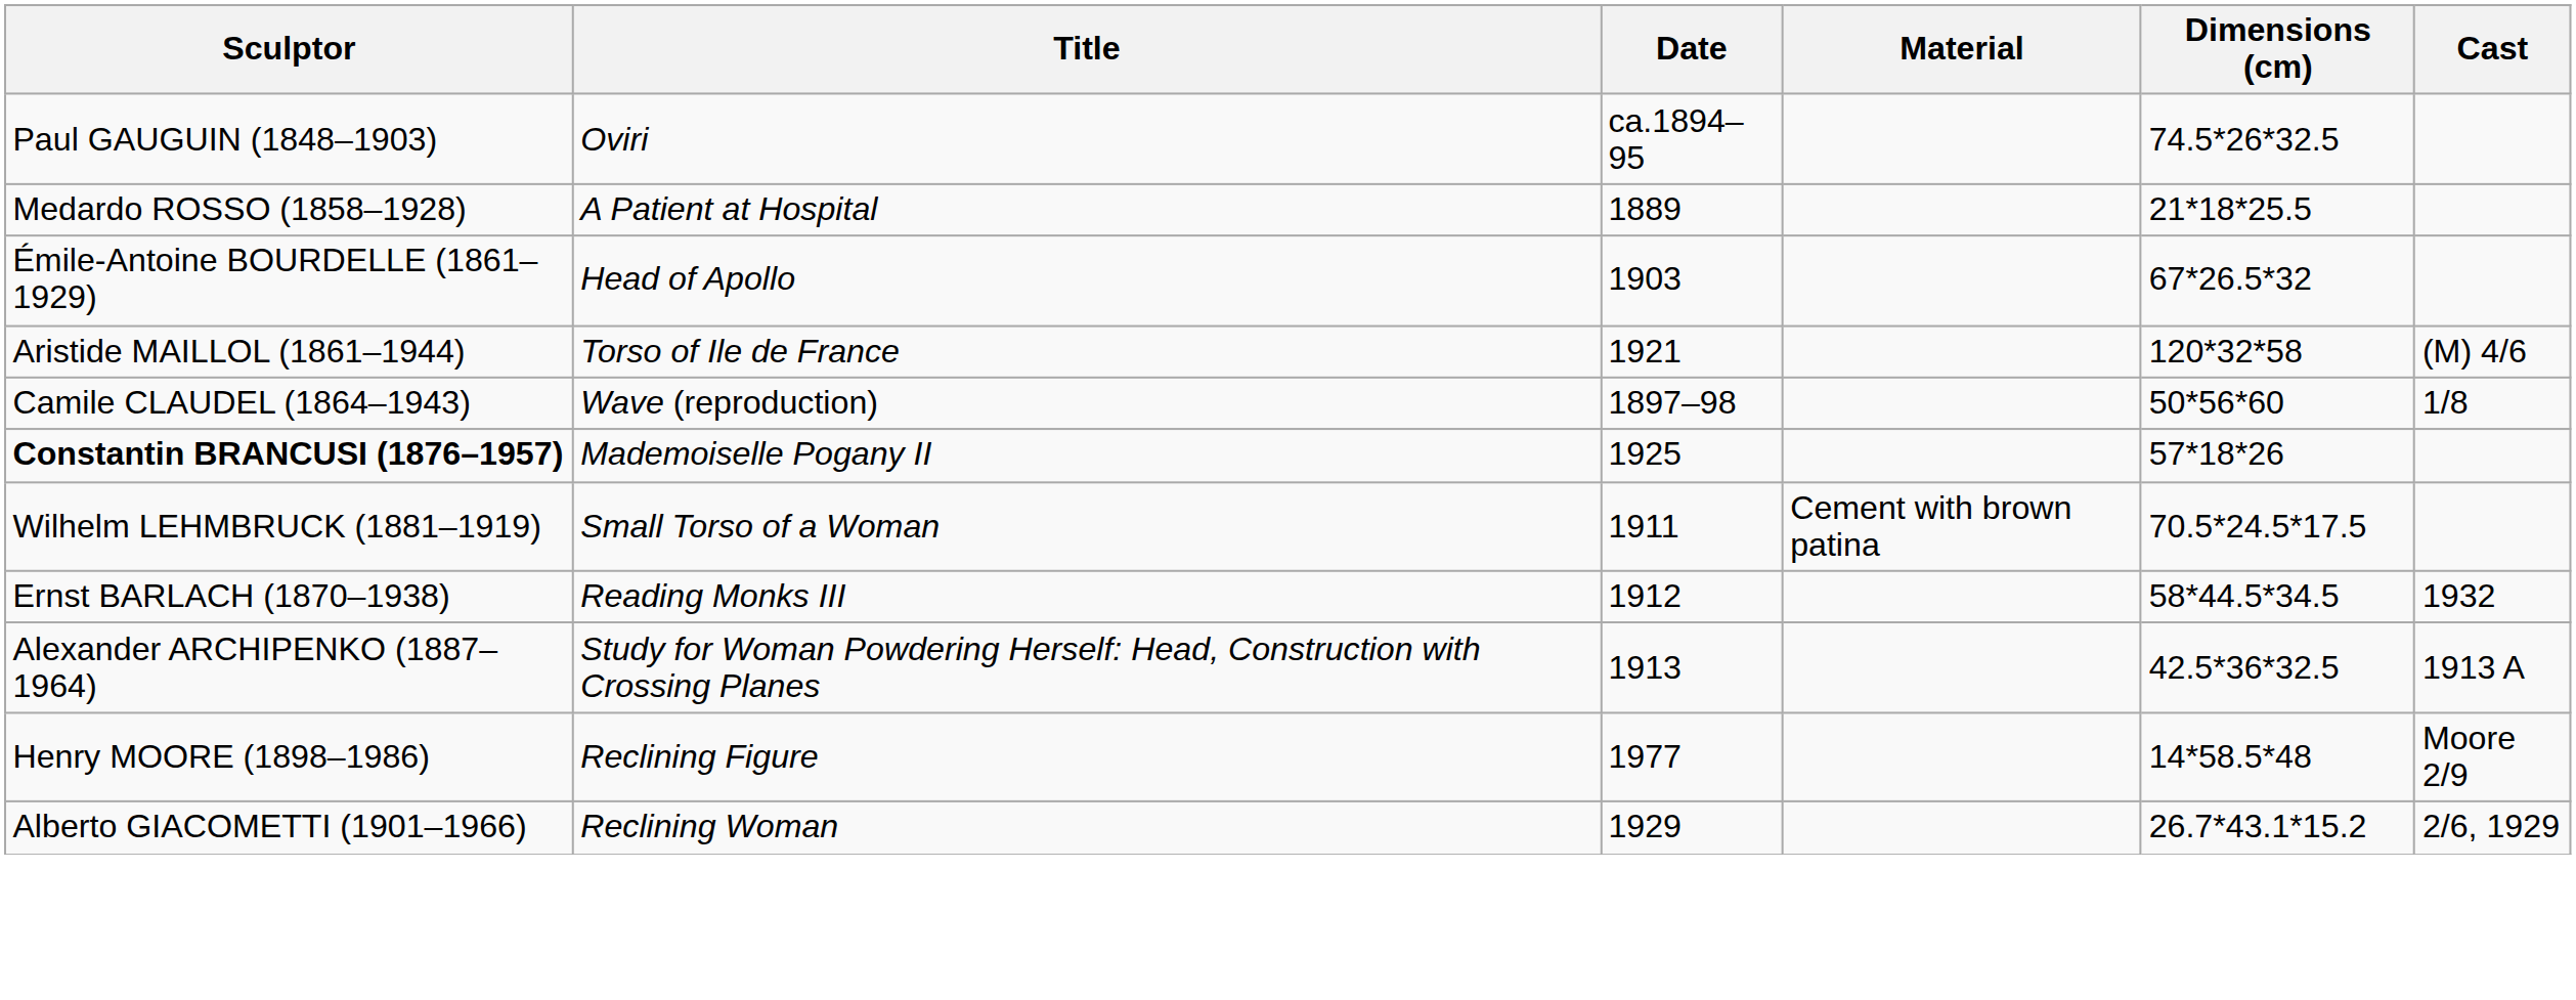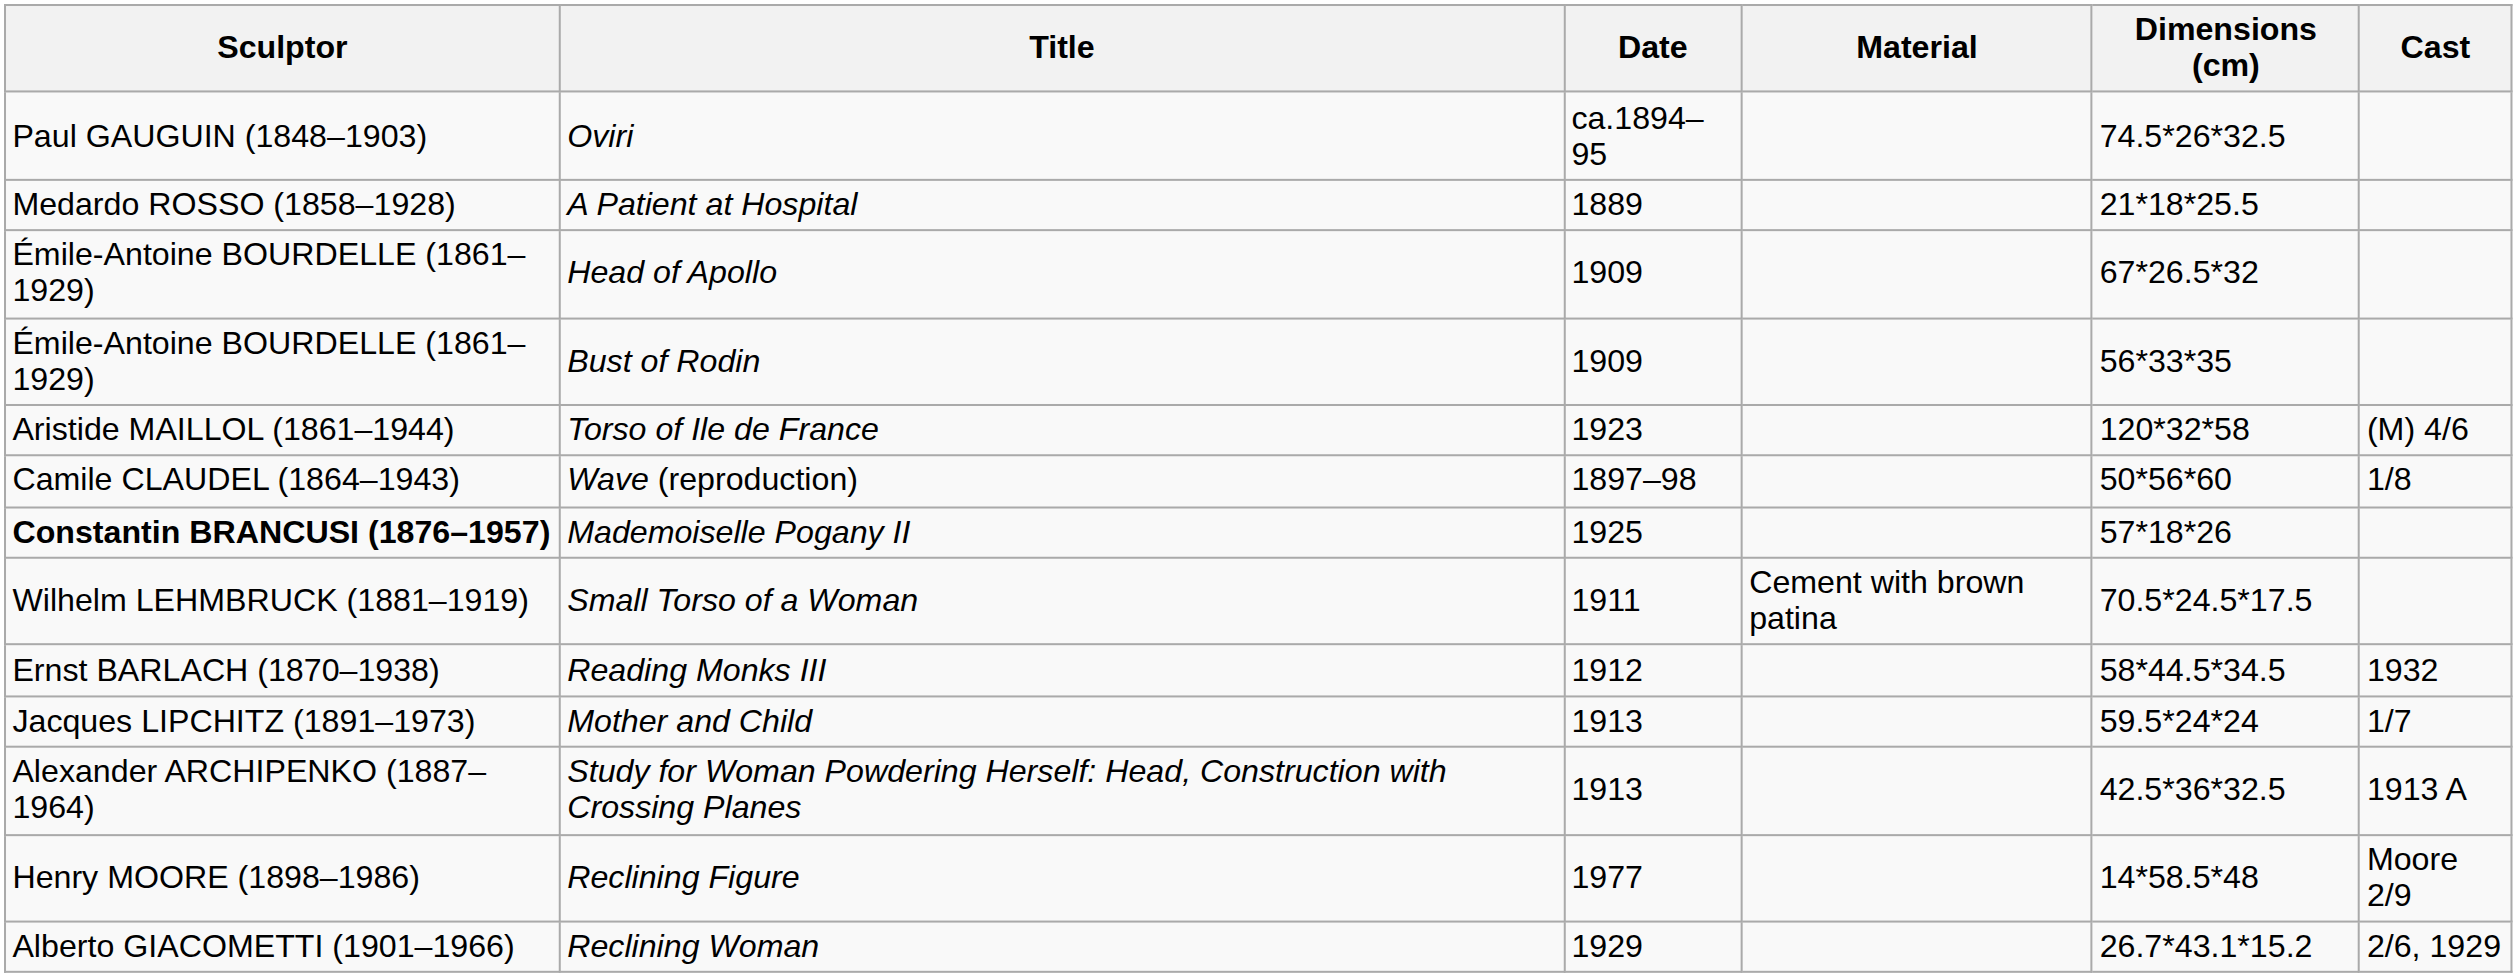Head of Apollo | Date: 1903 -> 1909
+ row: Émile-Antoine BOURDELLE (1861–1929) | Bust of Rodin | 1909 | 56*33*35
Torso of Ile de France | Date: 1921 -> 1923
+ row: Jacques LIPCHITZ (1891–1973) | Mother and Child | 1913 | 59.5*24*24 | 1/7
